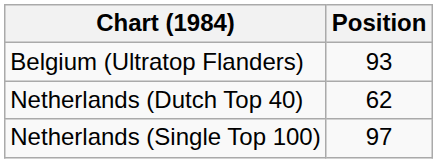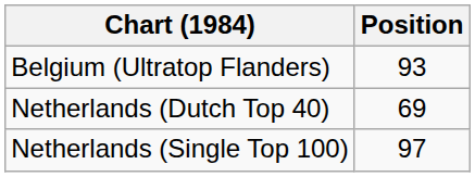Netherlands (Dutch Top 40) | Position: 62 -> 69
